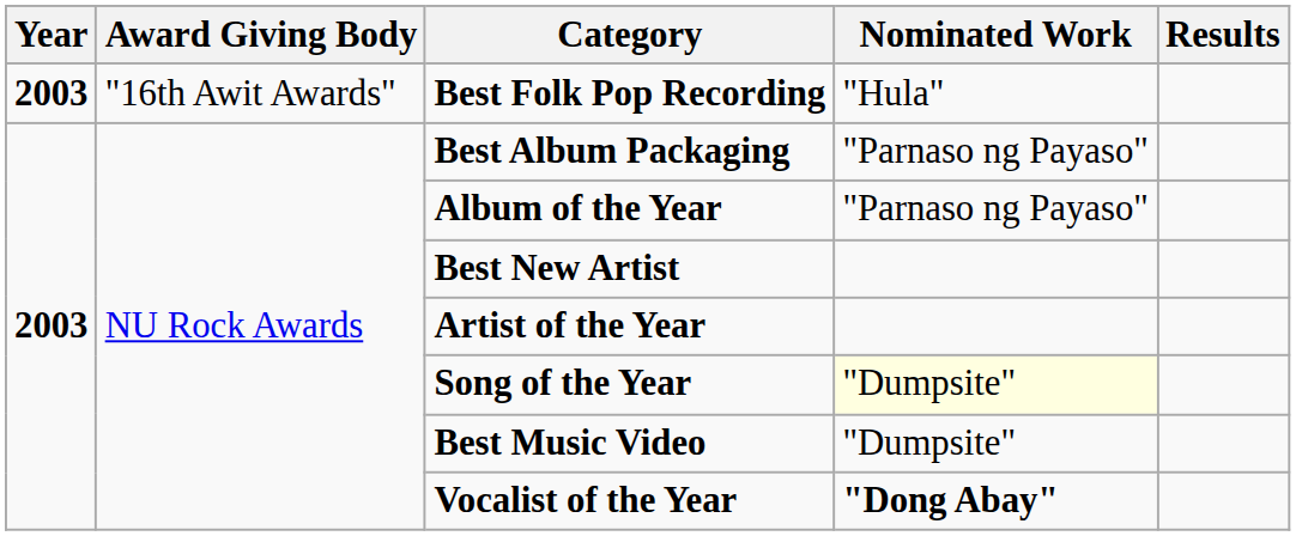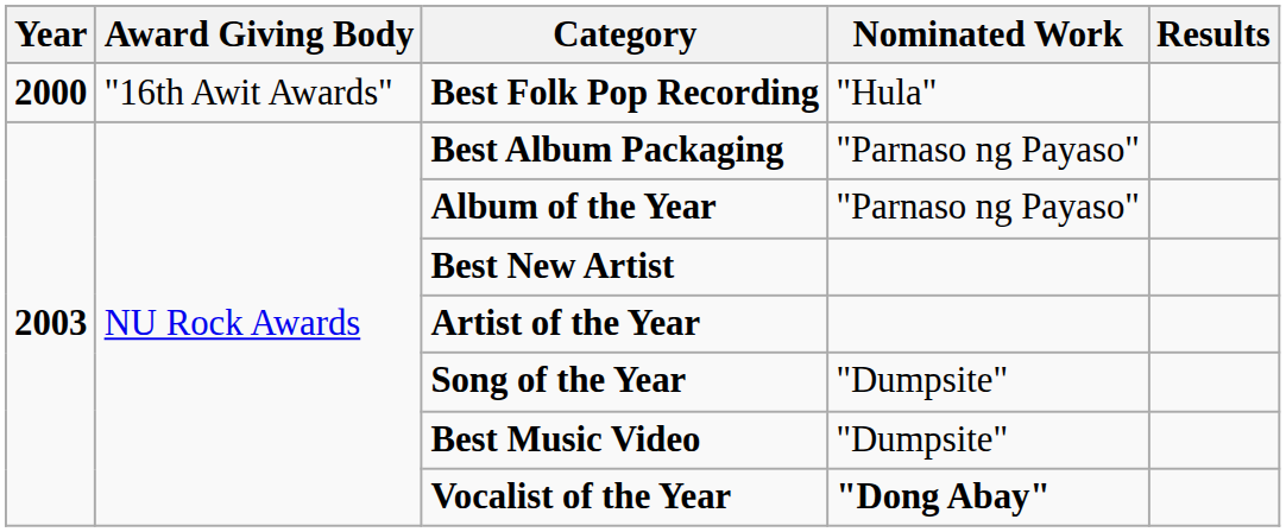Best Folk Pop Recording | Year: 2003 -> 2000
Song of the Year | Nominated Work: lightyellow background -> no background
